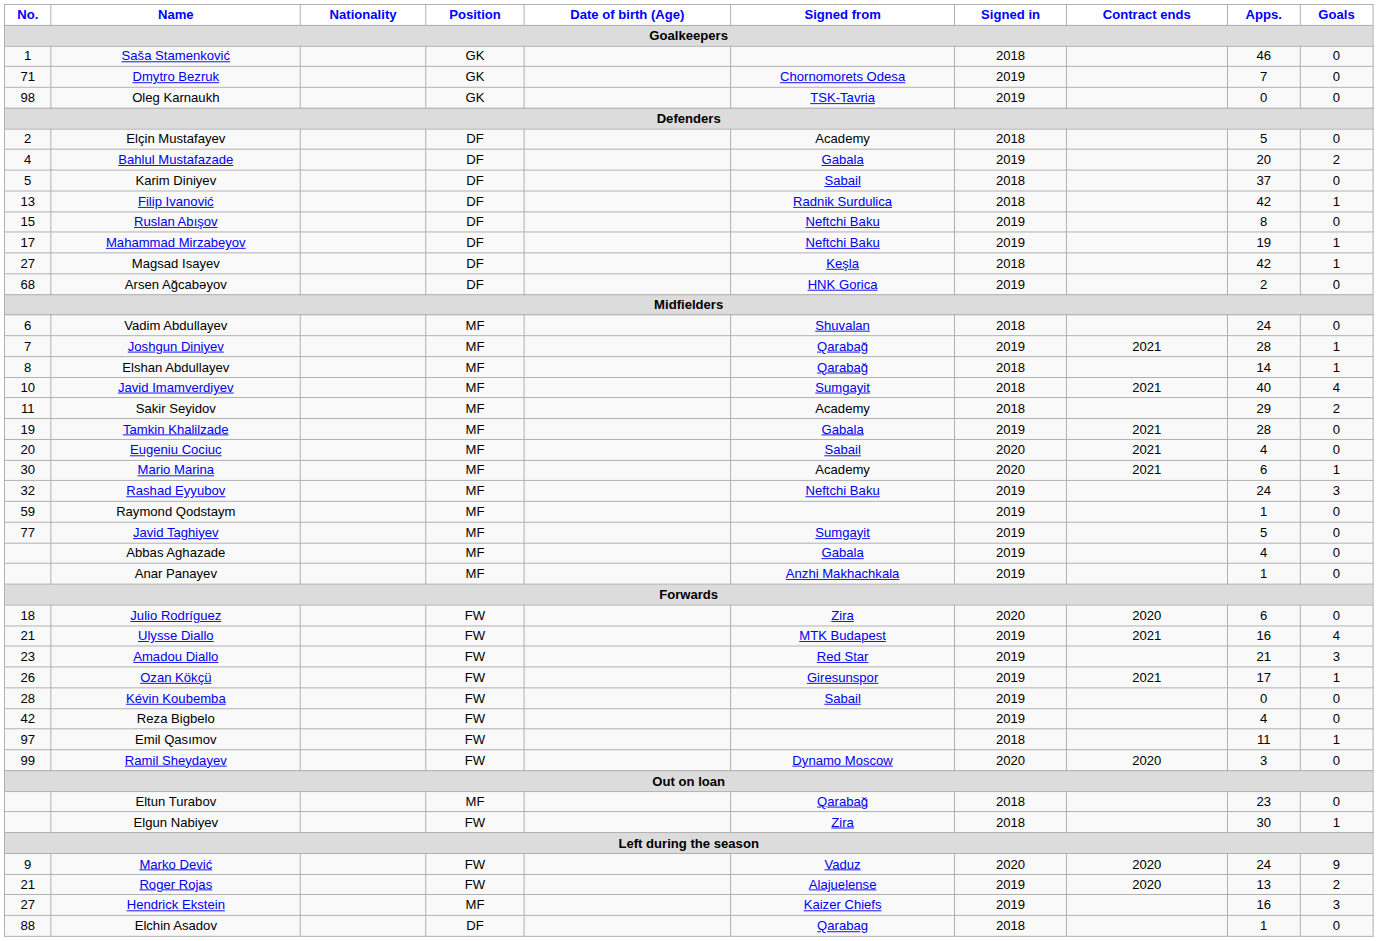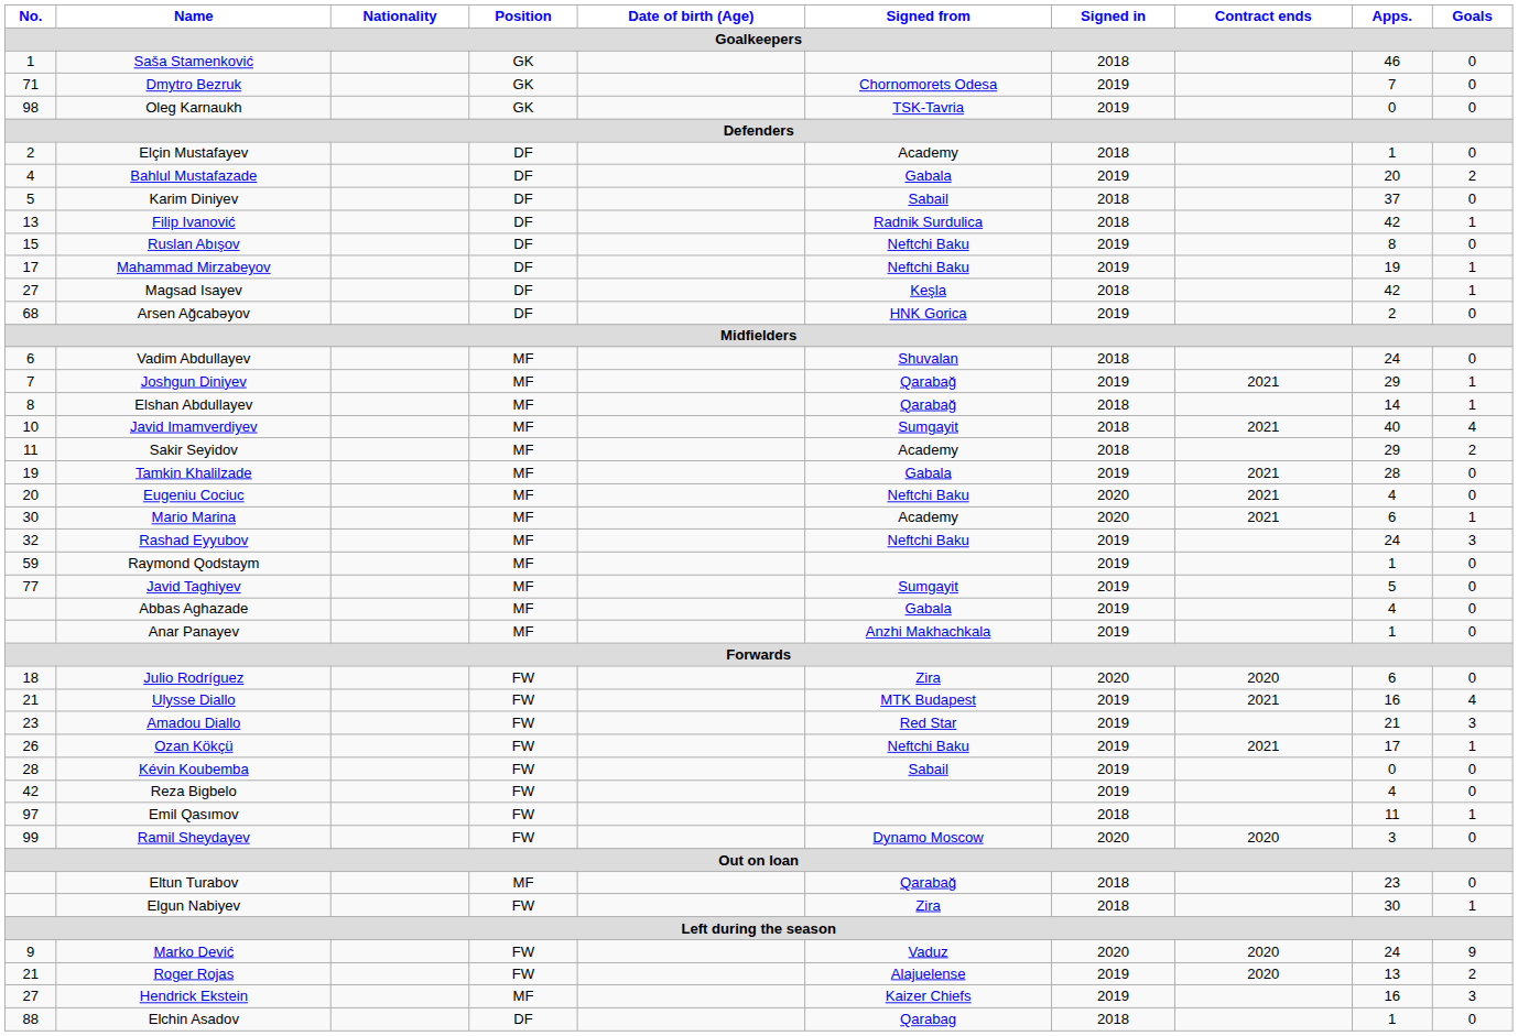Elçin Mustafayev | Apps.: 5 -> 1
Joshgun Diniyev | Apps.: 28 -> 29
Eugeniu Cociuc | Signed from: Sabail -> Neftchi Baku
Ozan Kökçü | Signed from: Giresunspor -> Neftchi Baku
